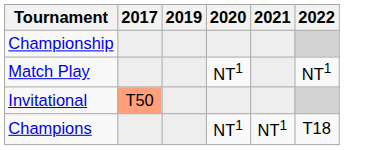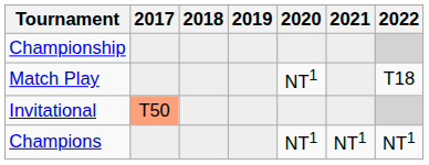+ column: 2018
Match Play | 2022: NT1 -> T18
Champions | 2022: T18 -> NT1
